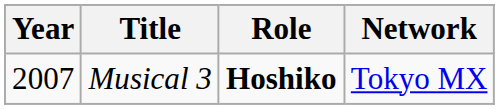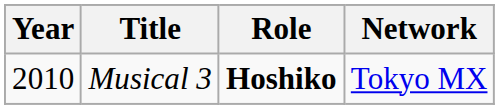Musical 3 | Year: 2007 -> 2010
